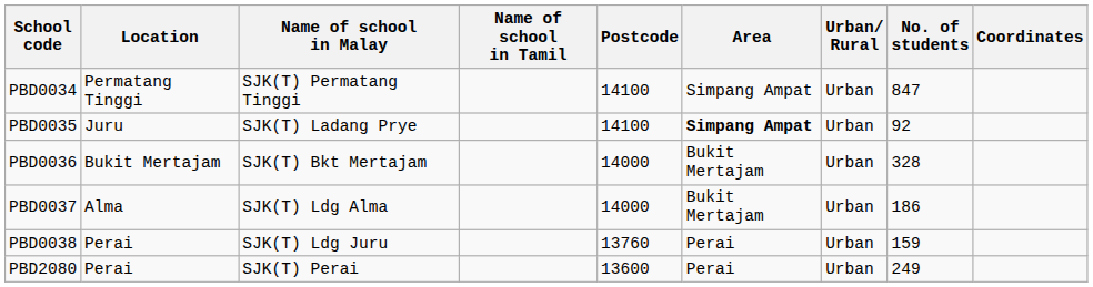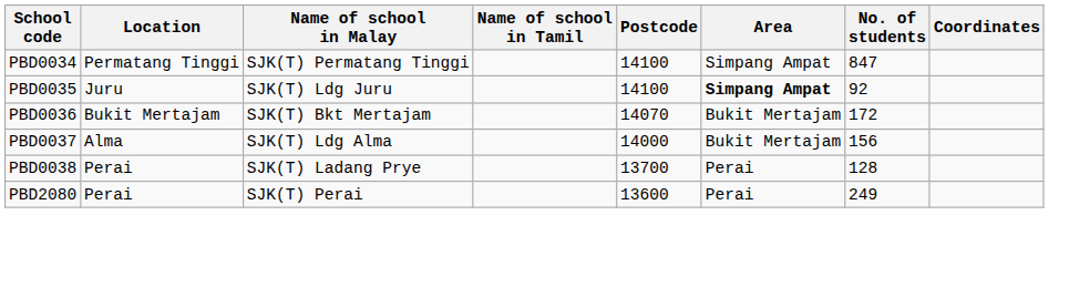- column: Urban/ Rural | Urban | Urban | Urban | Urban | Urban | Urban
PBD0035 | Name of school in Malay: SJK(T) Ladang Prye -> SJK(T) Ldg Juru
PBD0036 | Postcode: 14000 -> 14070
PBD0036 | No. of students: 328 -> 172
PBD0037 | No. of students: 186 -> 156
PBD0038 | Name of school in Malay: SJK(T) Ldg Juru -> SJK(T) Ladang Prye
PBD0038 | Postcode: 13760 -> 13700
PBD0038 | No. of students: 159 -> 128
